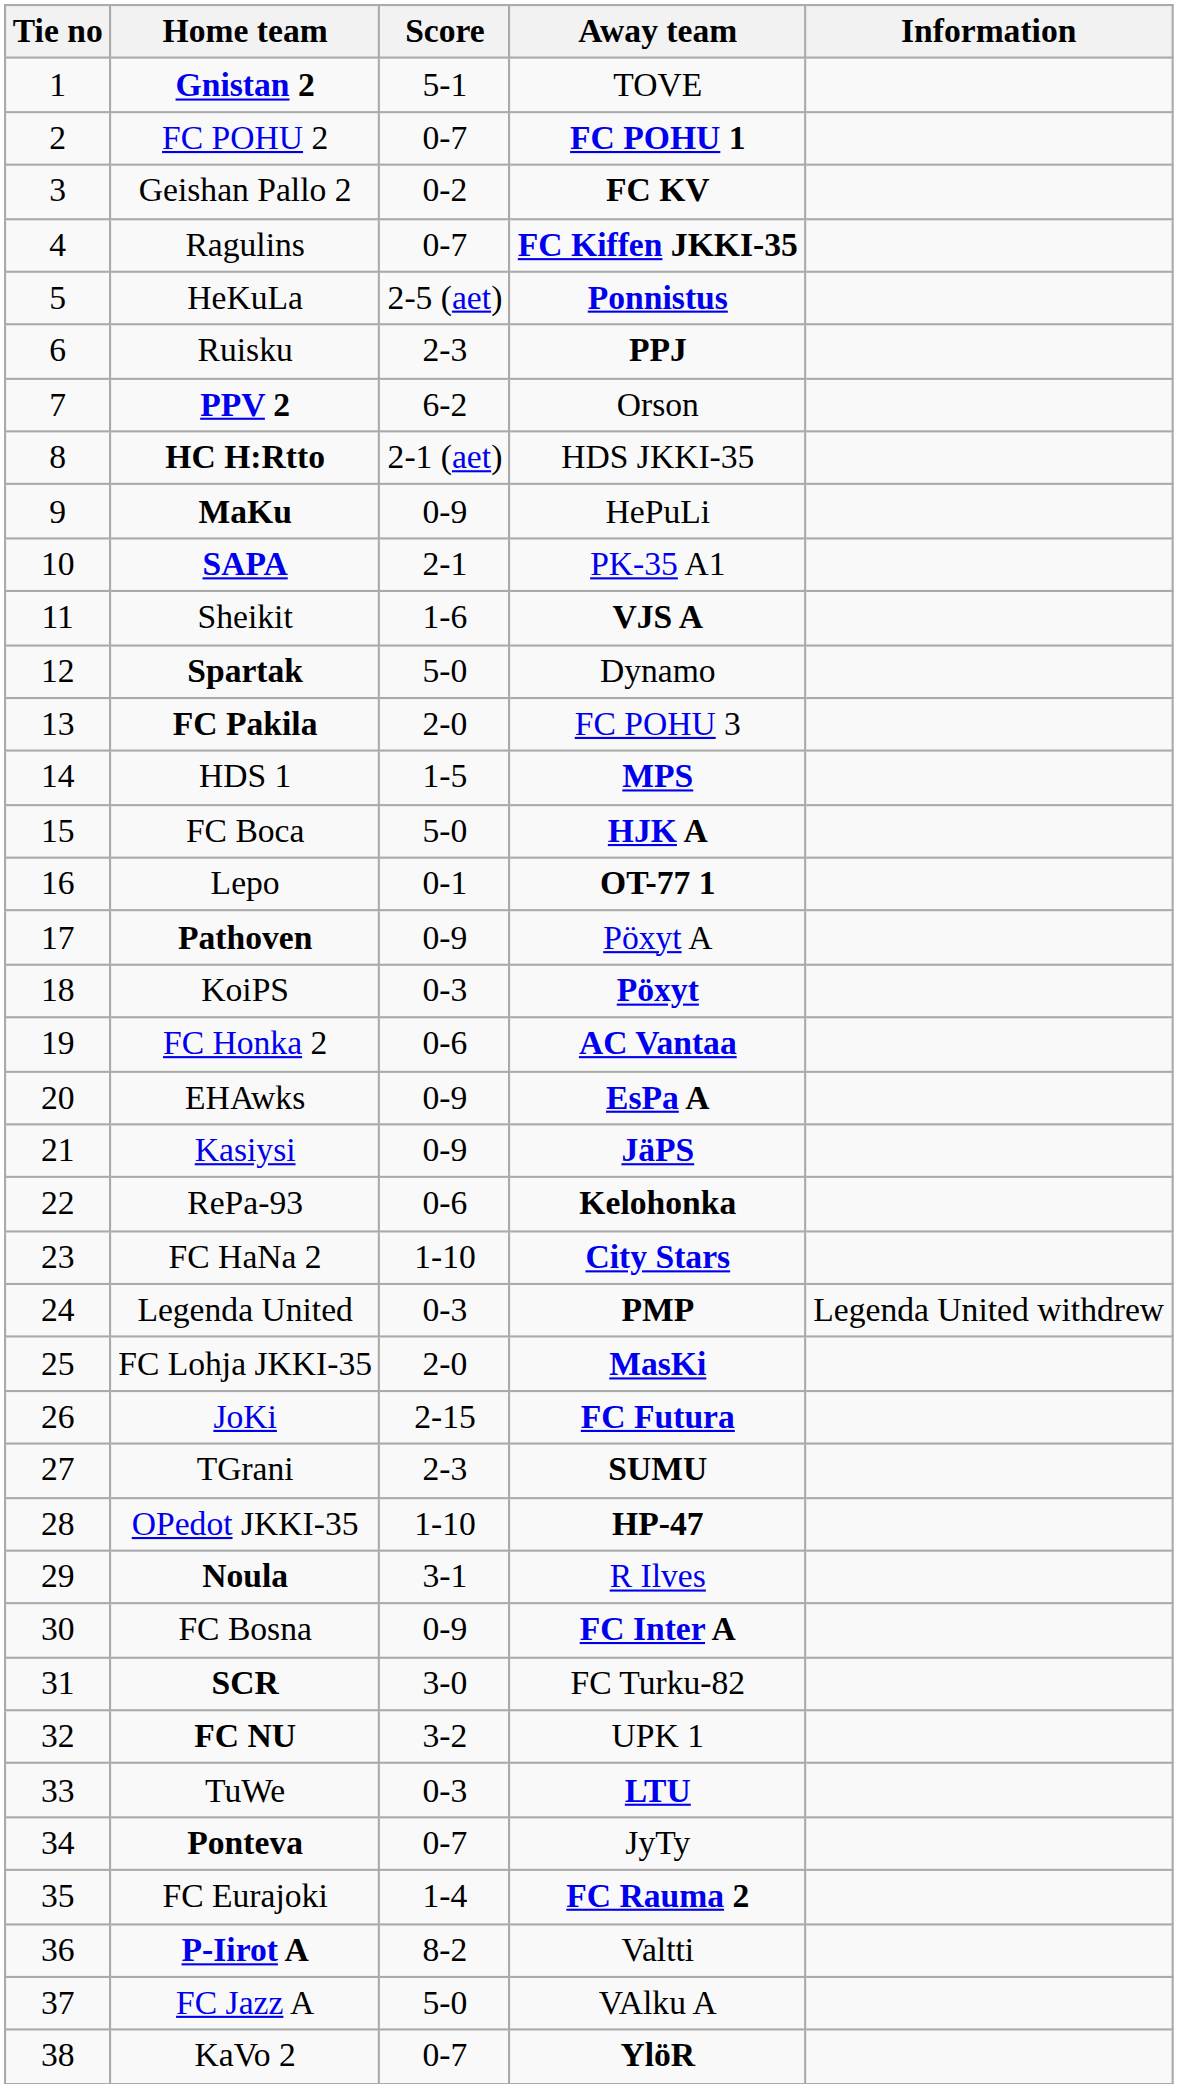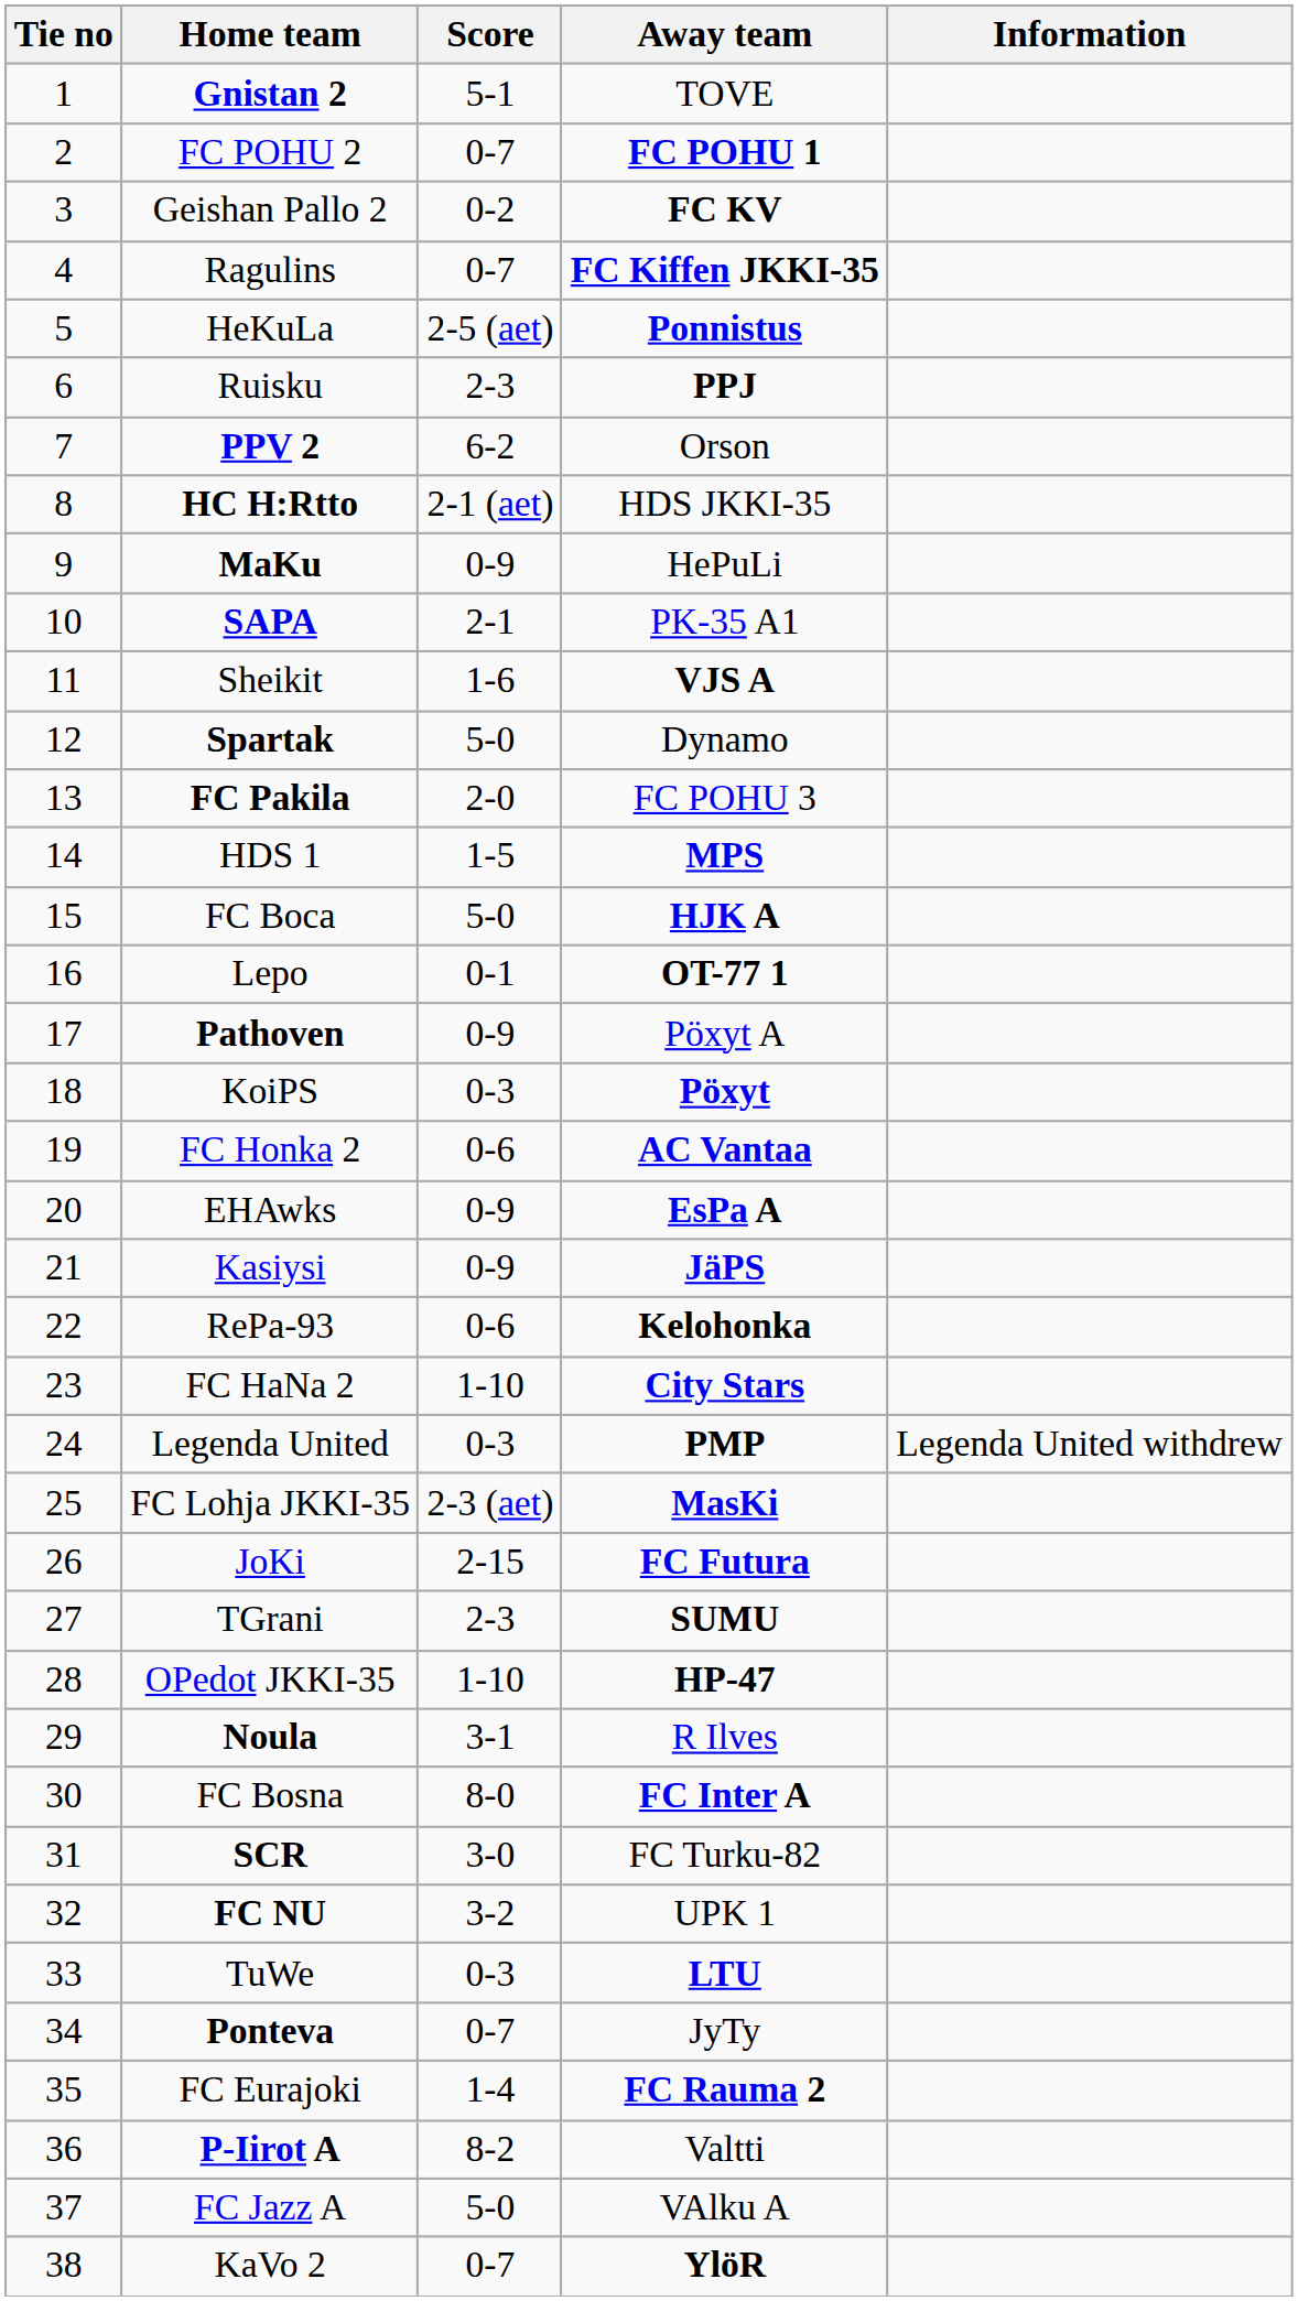FC Lohja JKKI-35 | Score: 2-0 -> 2-3 (aet)
FC Bosna | Score: 0-9 -> 8-0
